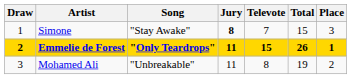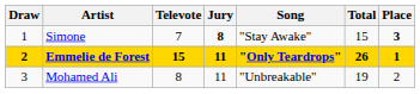columns swapped: Song <-> Televote
Simone | Place: normal -> bold
